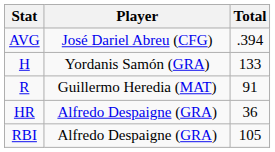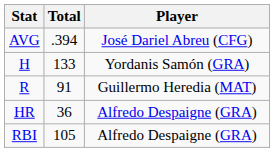columns swapped: Player <-> Total
